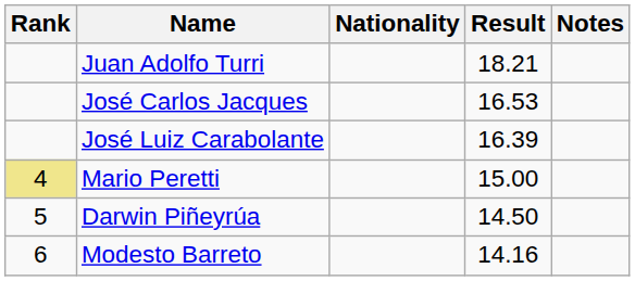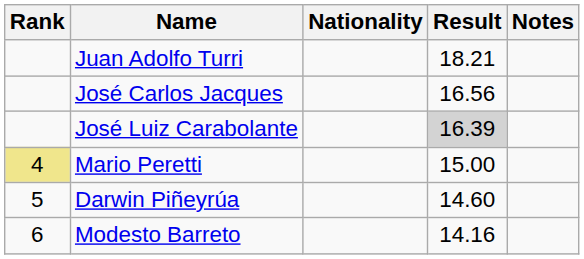José Carlos Jacques | Result: 16.53 -> 16.56
José Luiz Carabolante | Result: no background -> lightgrey background
Darwin Piñeyrúa | Result: 14.50 -> 14.60
